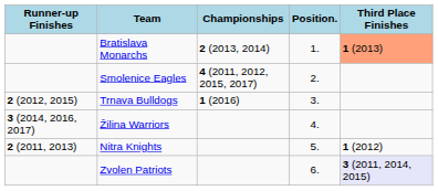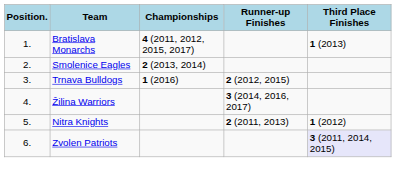columns swapped: Position. <-> Runner-up Finishes
Bratislava Monarchs | Championships: 2 (2013, 2014) -> 4 (2011, 2012, 2015, 2017)
Bratislava Monarchs | Third Place Finishes: lightsalmon background -> no background
Smolenice Eagles | Championships: 4 (2011, 2012, 2015, 2017) -> 2 (2013, 2014)
